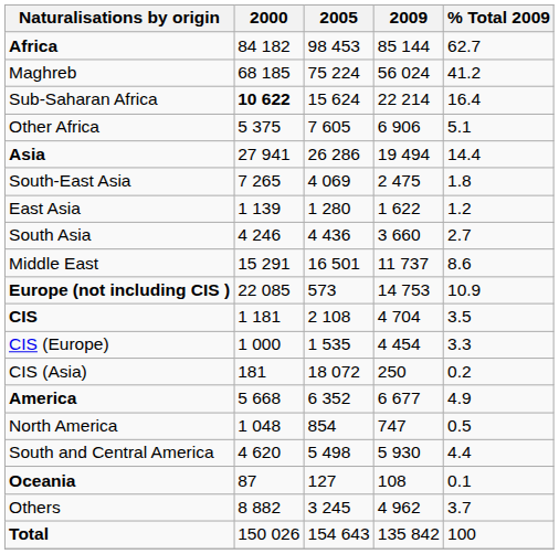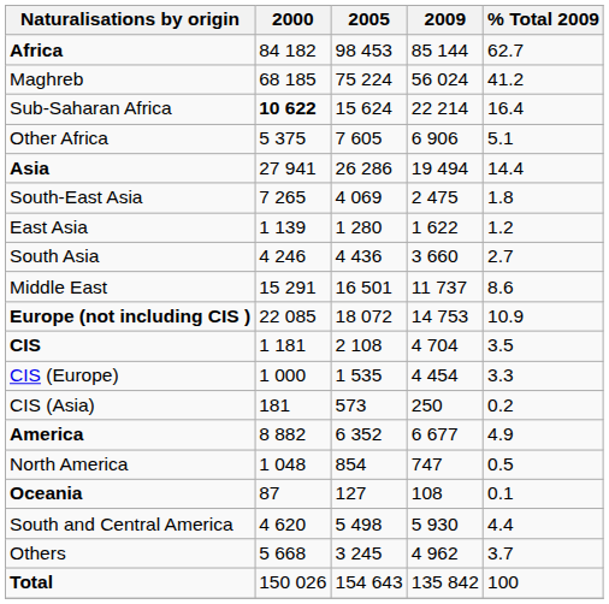Europe (not including CIS ) | 2005: 573 -> 18 072
CIS (Asia) | 2005: 18 072 -> 573
America | 2000: 5 668 -> 8 882
rows swapped: South and Central America <-> Oceania
Others | 2000: 8 882 -> 5 668
